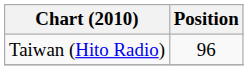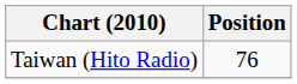Taiwan (Hito Radio) | Position: 96 -> 76
